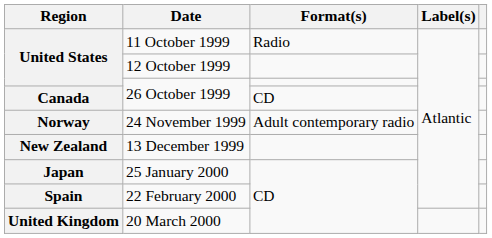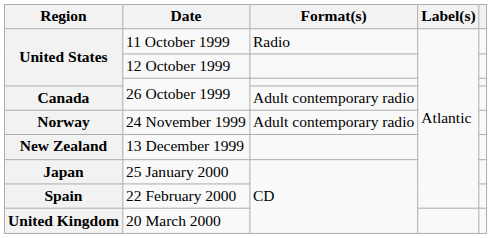Canada / 26 October 1999 | Format(s): CD -> Adult contemporary radio
